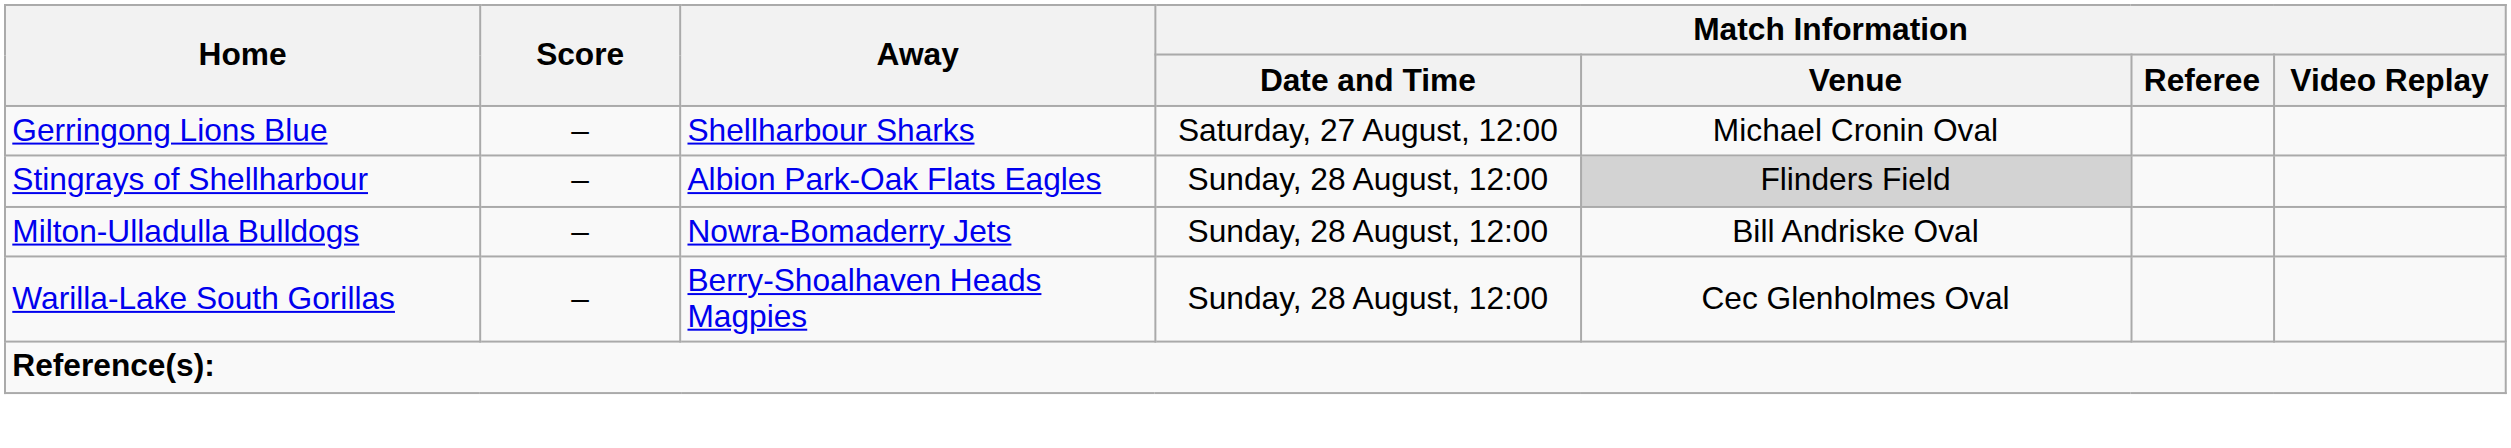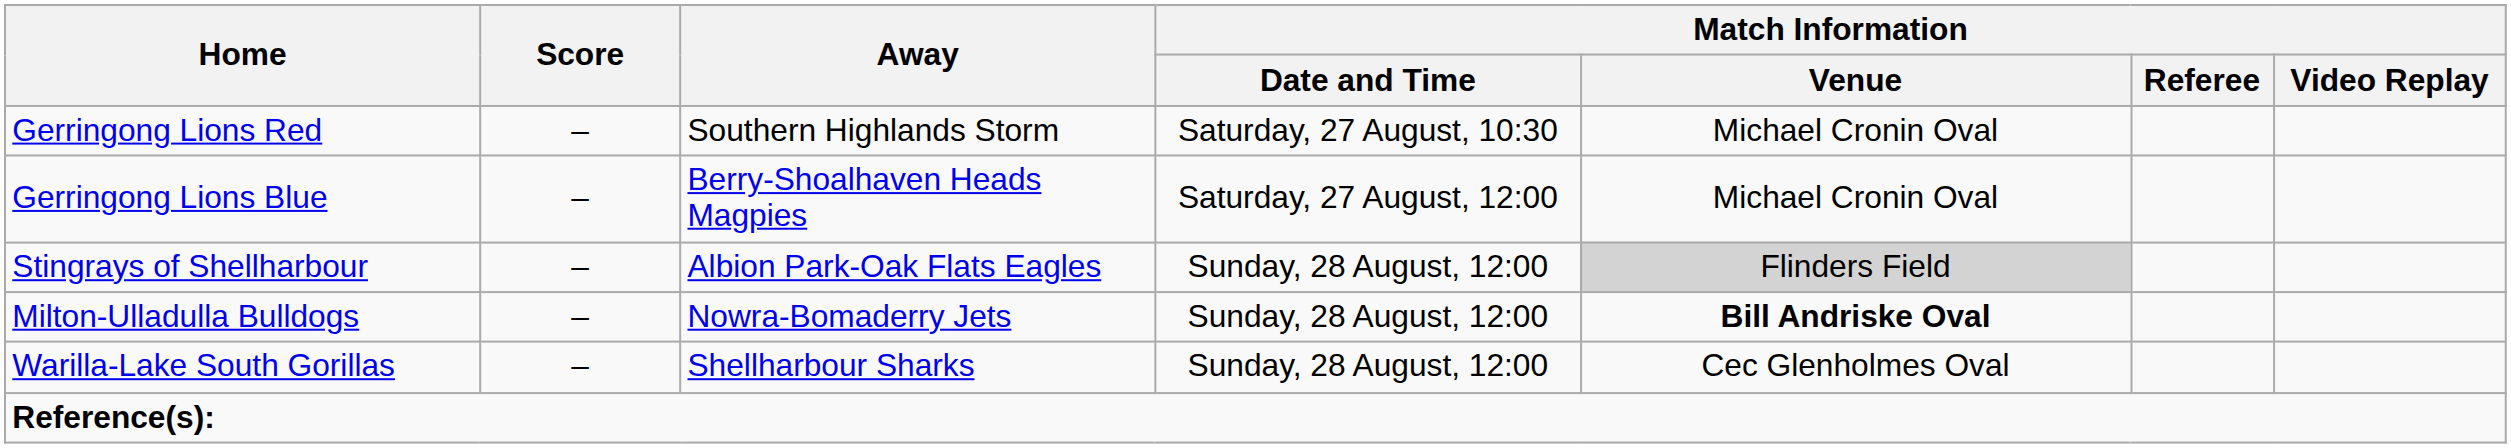+ row: Gerringong Lions Red | – | Southern Highlands Storm | Saturday, 27 August, 10:30 | Michael Cronin Oval
Gerringong Lions Blue | Away: Shellharbour Sharks -> Berry-Shoalhaven Heads Magpies
Milton-Ulladulla Bulldogs | Match Information / Venue: normal -> bold
Warilla-Lake South Gorillas | Away: Berry-Shoalhaven Heads Magpies -> Shellharbour Sharks
